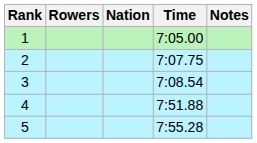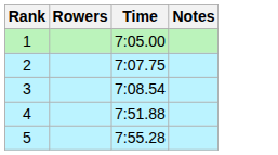- column: Nation
